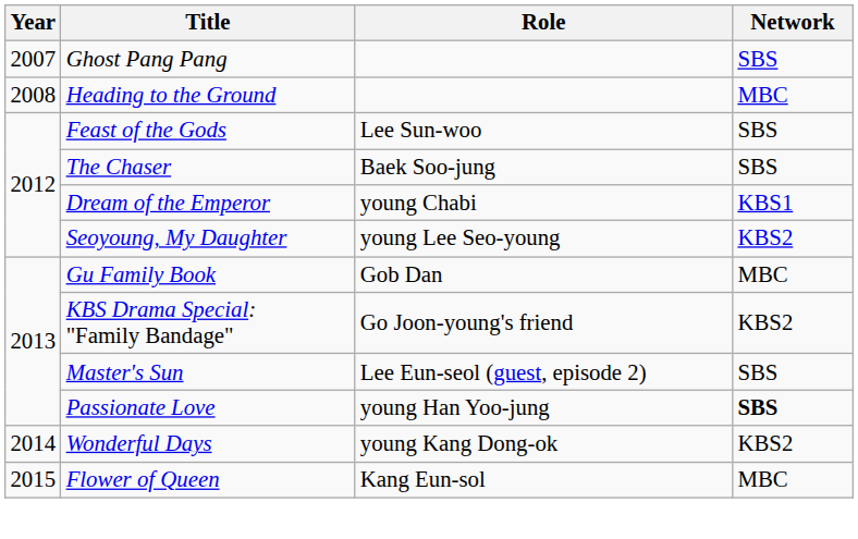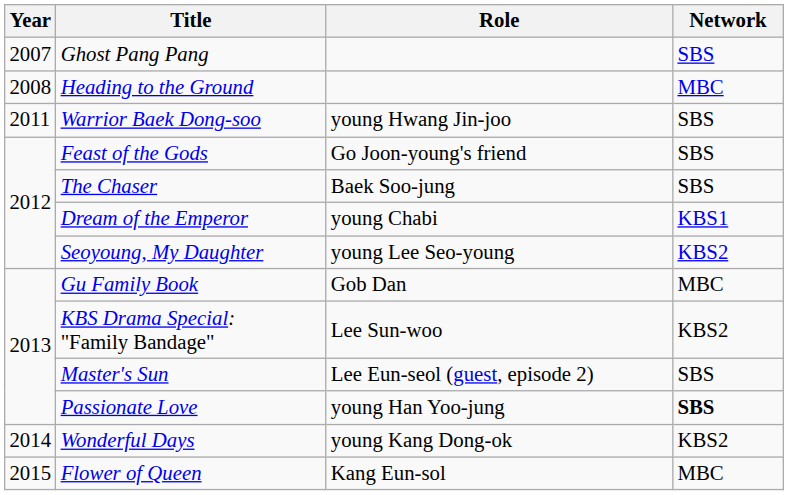+ row: 2011 | Warrior Baek Dong-soo | young Hwang Jin-joo | SBS
Feast of the Gods | Role: Lee Sun-woo -> Go Joon-young's friend
KBS Drama Special: "Family Bandage" | Role: Go Joon-young's friend -> Lee Sun-woo
